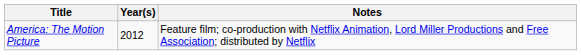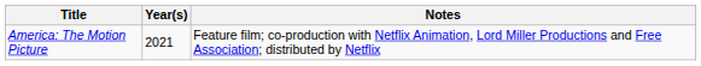America: The Motion Picture | Year(s): 2012 -> 2021
